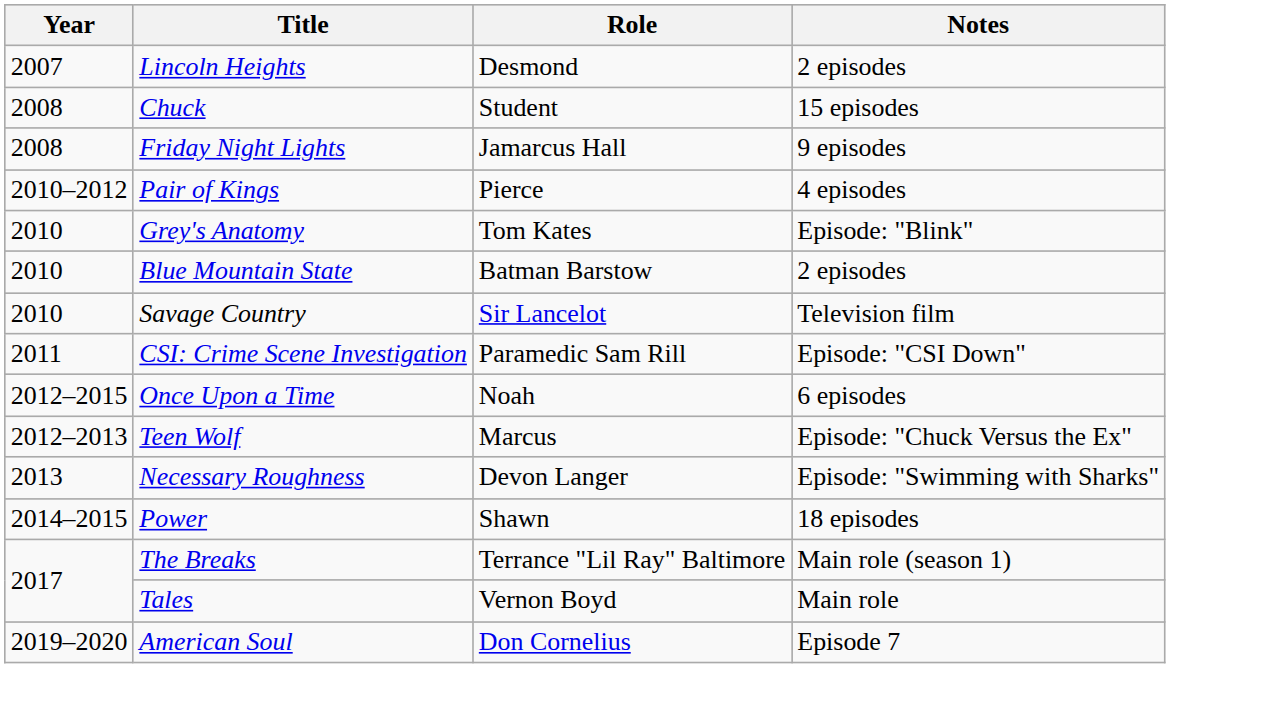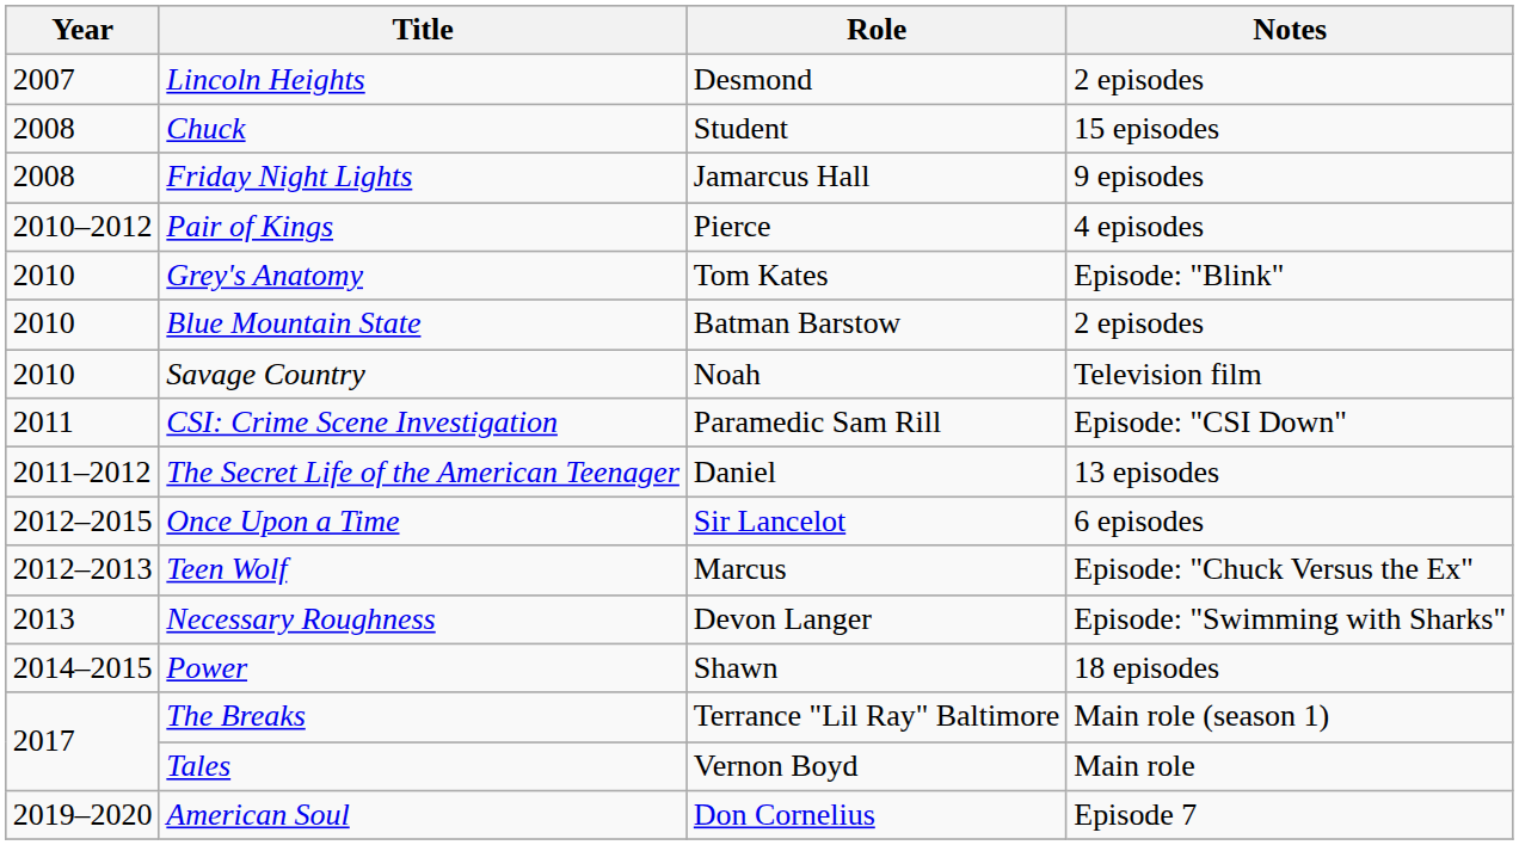Savage Country | Role: Sir Lancelot -> Noah
+ row: 2011–2012 | The Secret Life of the American Teenager | Daniel | 13 episodes
Once Upon a Time | Role: Noah -> Sir Lancelot
